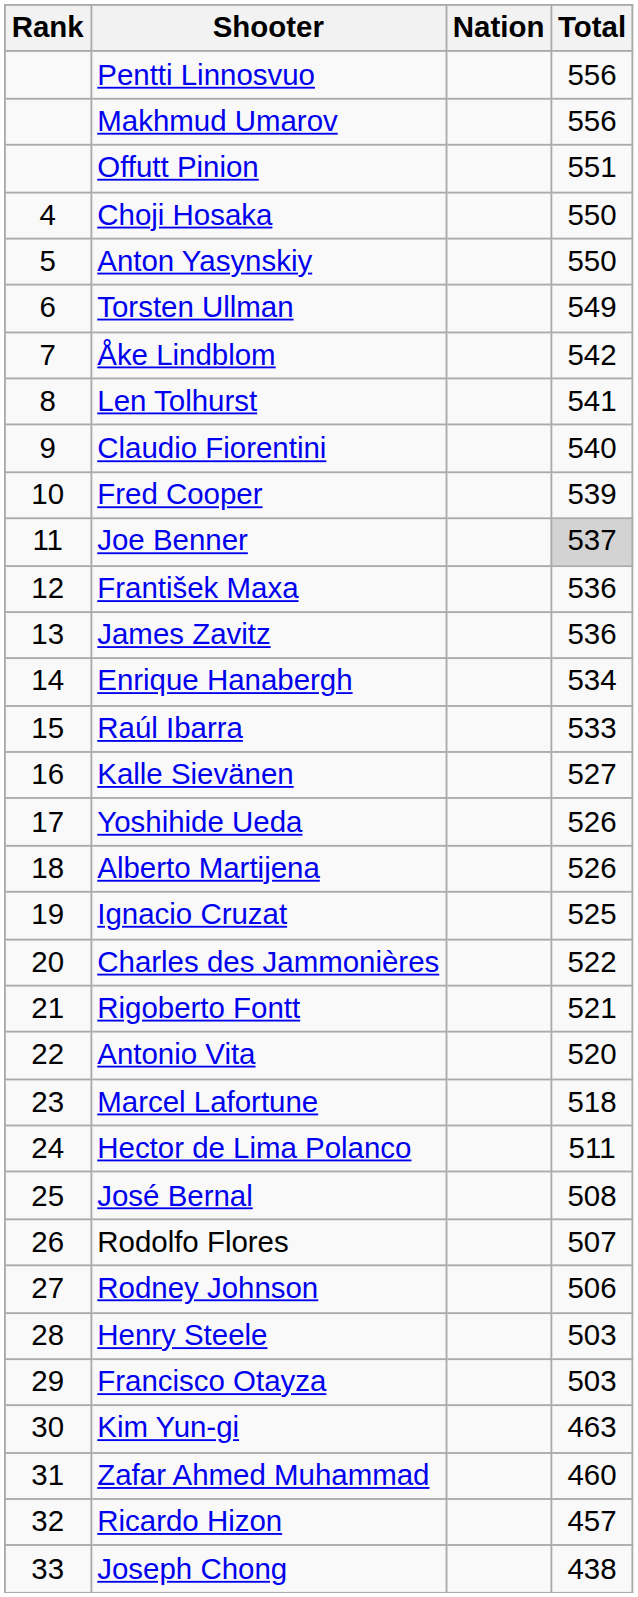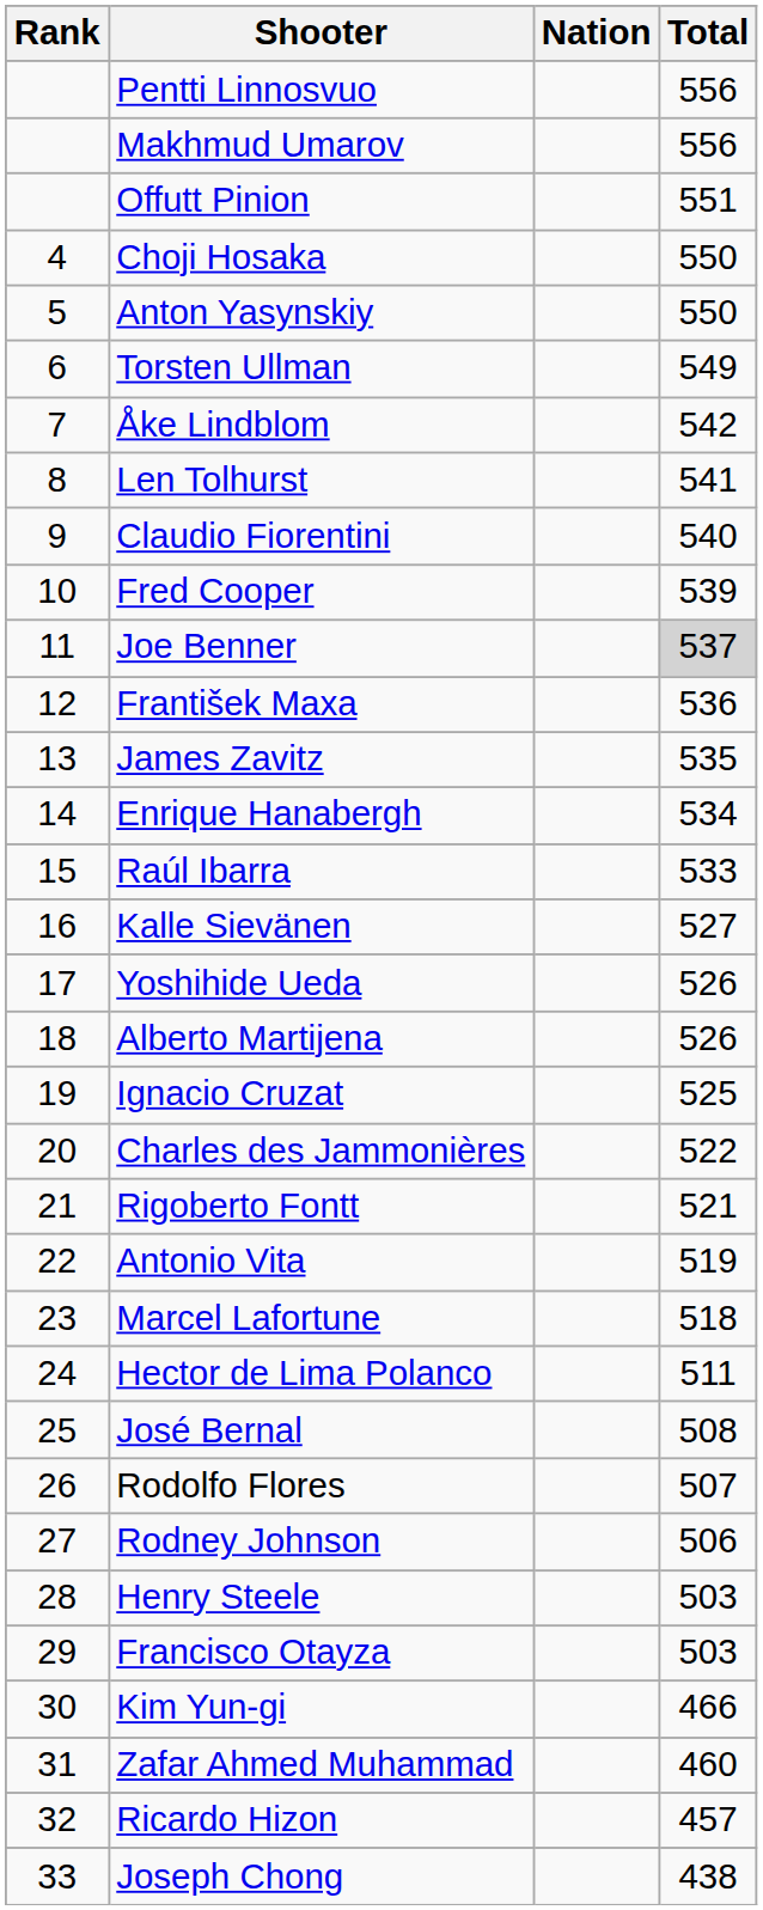James Zavitz | Total: 536 -> 535
Antonio Vita | Total: 520 -> 519
Kim Yun-gi | Total: 463 -> 466
